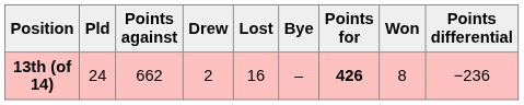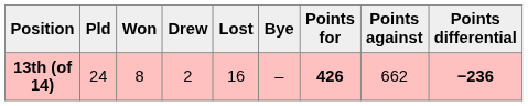columns swapped: Won <-> Points against
13th (of 14) | Points differential: normal -> bold
